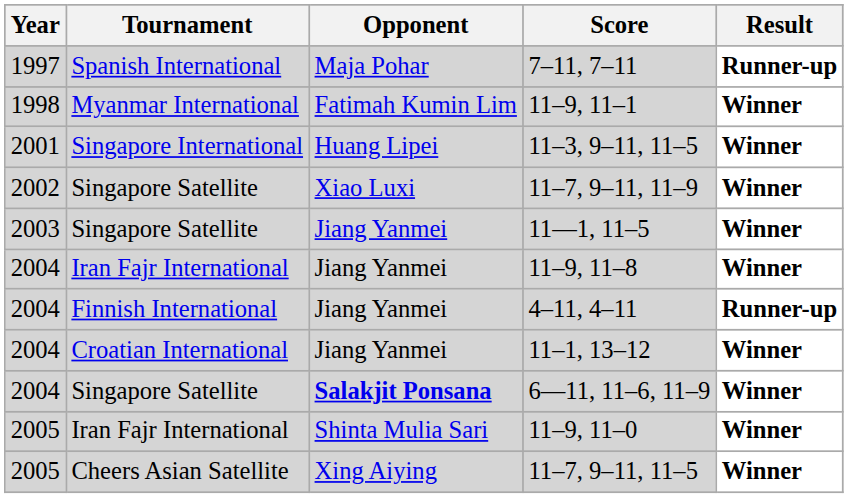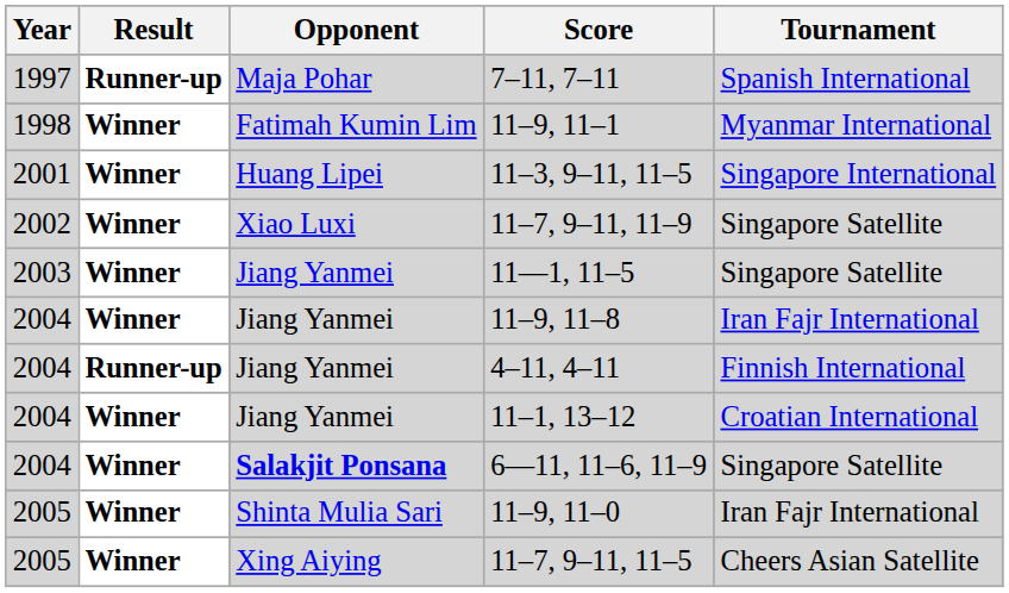columns swapped: Tournament <-> Result
